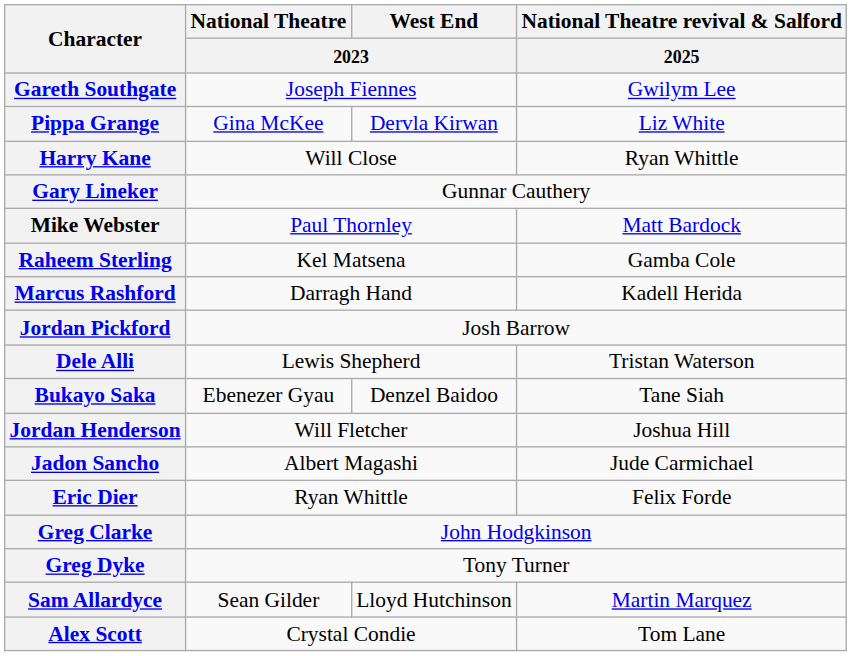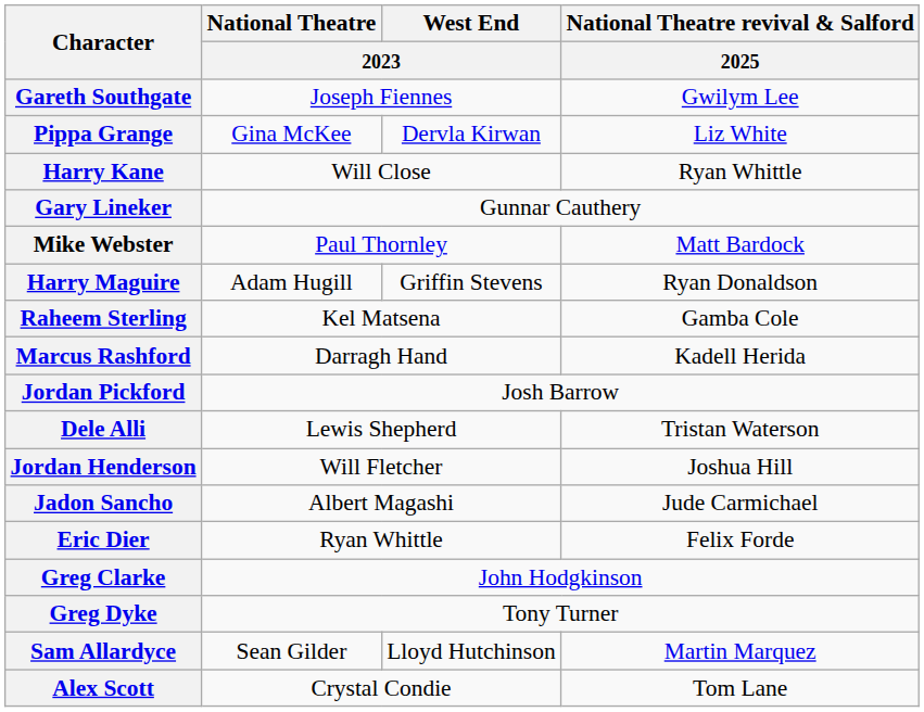+ row: Harry Maguire | Adam Hugill | Griffin Stevens | Ryan Donaldson
- row: Bukayo Saka | Ebenezer Gyau | Denzel Baidoo | Tane Siah
